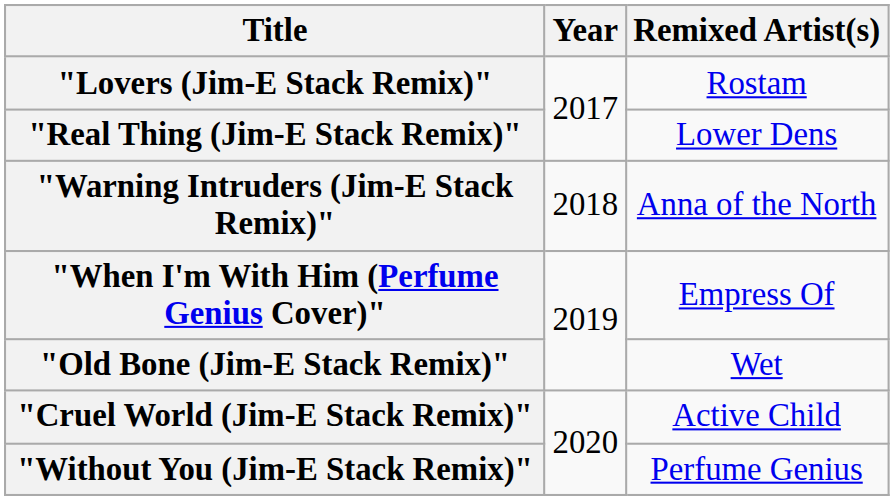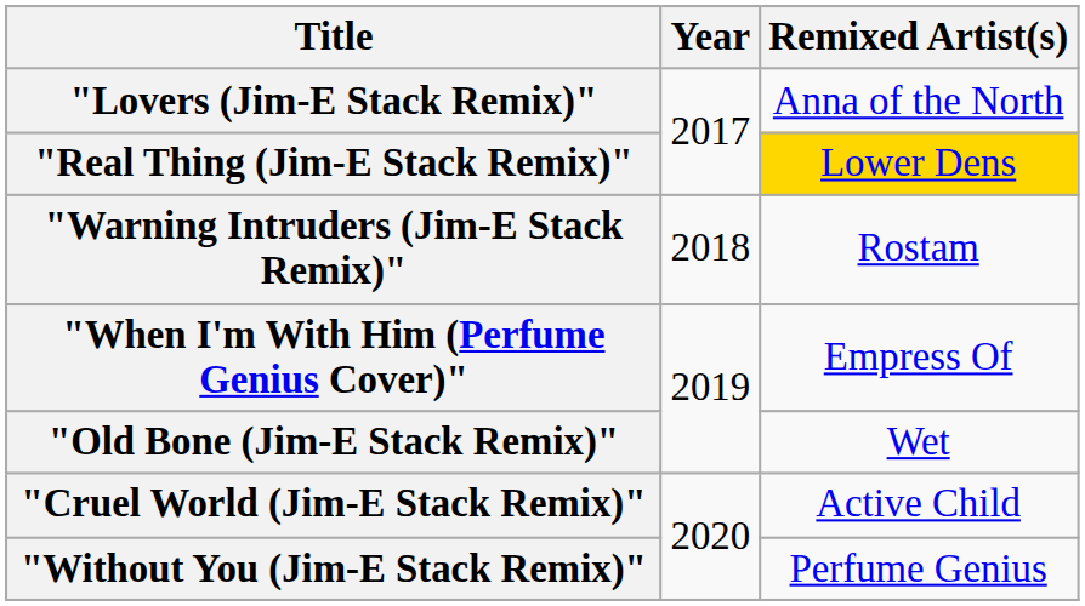"Lovers (Jim-E Stack Remix)" | Remixed Artist(s): Rostam -> Anna of the North
"Real Thing (Jim-E Stack Remix)" | Remixed Artist(s): no background -> gold background
"Warning Intruders (Jim-E Stack Remix)" | Remixed Artist(s): Anna of the North -> Rostam
